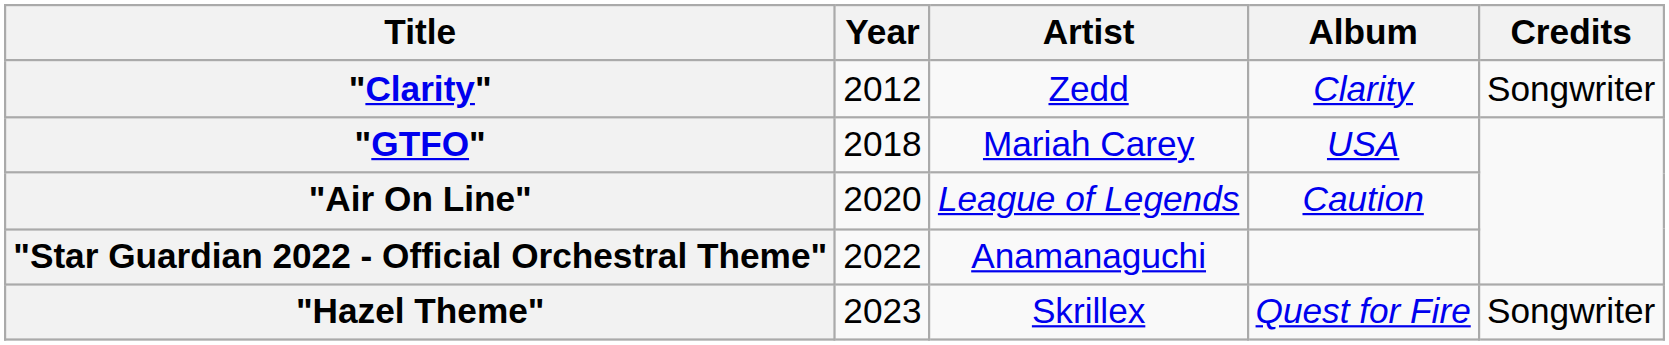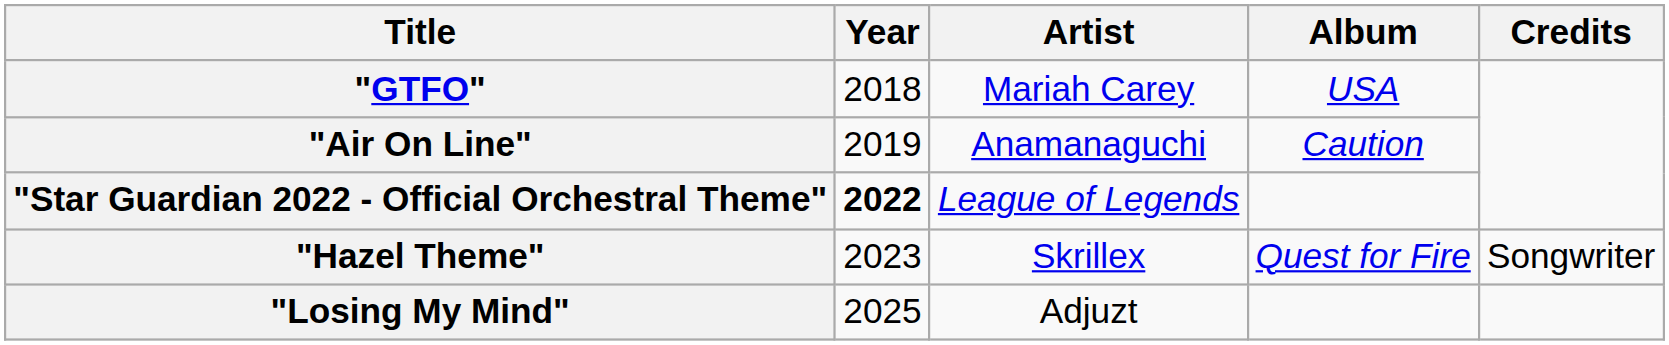- row: "Clarity" | 2012 | Zedd | Clarity | Songwriter
"Air On Line" | Year: 2020 -> 2019
"Air On Line" | Artist: League of Legends -> Anamanaguchi
"Star Guardian 2022 - Official Orchestral Theme" | Year: normal -> bold
"Star Guardian 2022 - Official Orchestral Theme" | Artist: Anamanaguchi -> League of Legends
+ row: "Losing My Mind" | 2025 | Adjuzt
